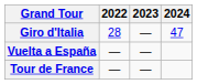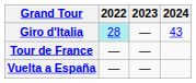Giro d'Italia | 2022: no background -> paleturquoise background
Giro d'Italia | 2024: 47 -> 43
rows swapped: Tour de France <-> Vuelta a España
